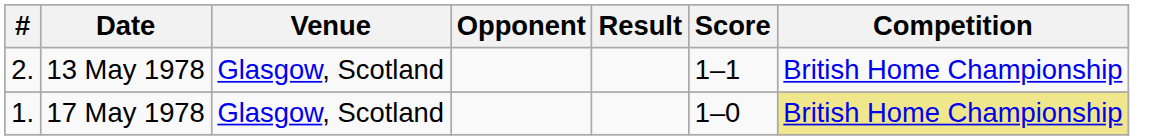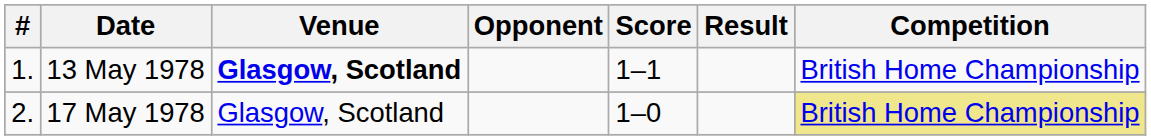columns swapped: Score <-> Result
13 May 1978 | #: 2. -> 1.
13 May 1978 | Venue: normal -> bold
17 May 1978 | #: 1. -> 2.
